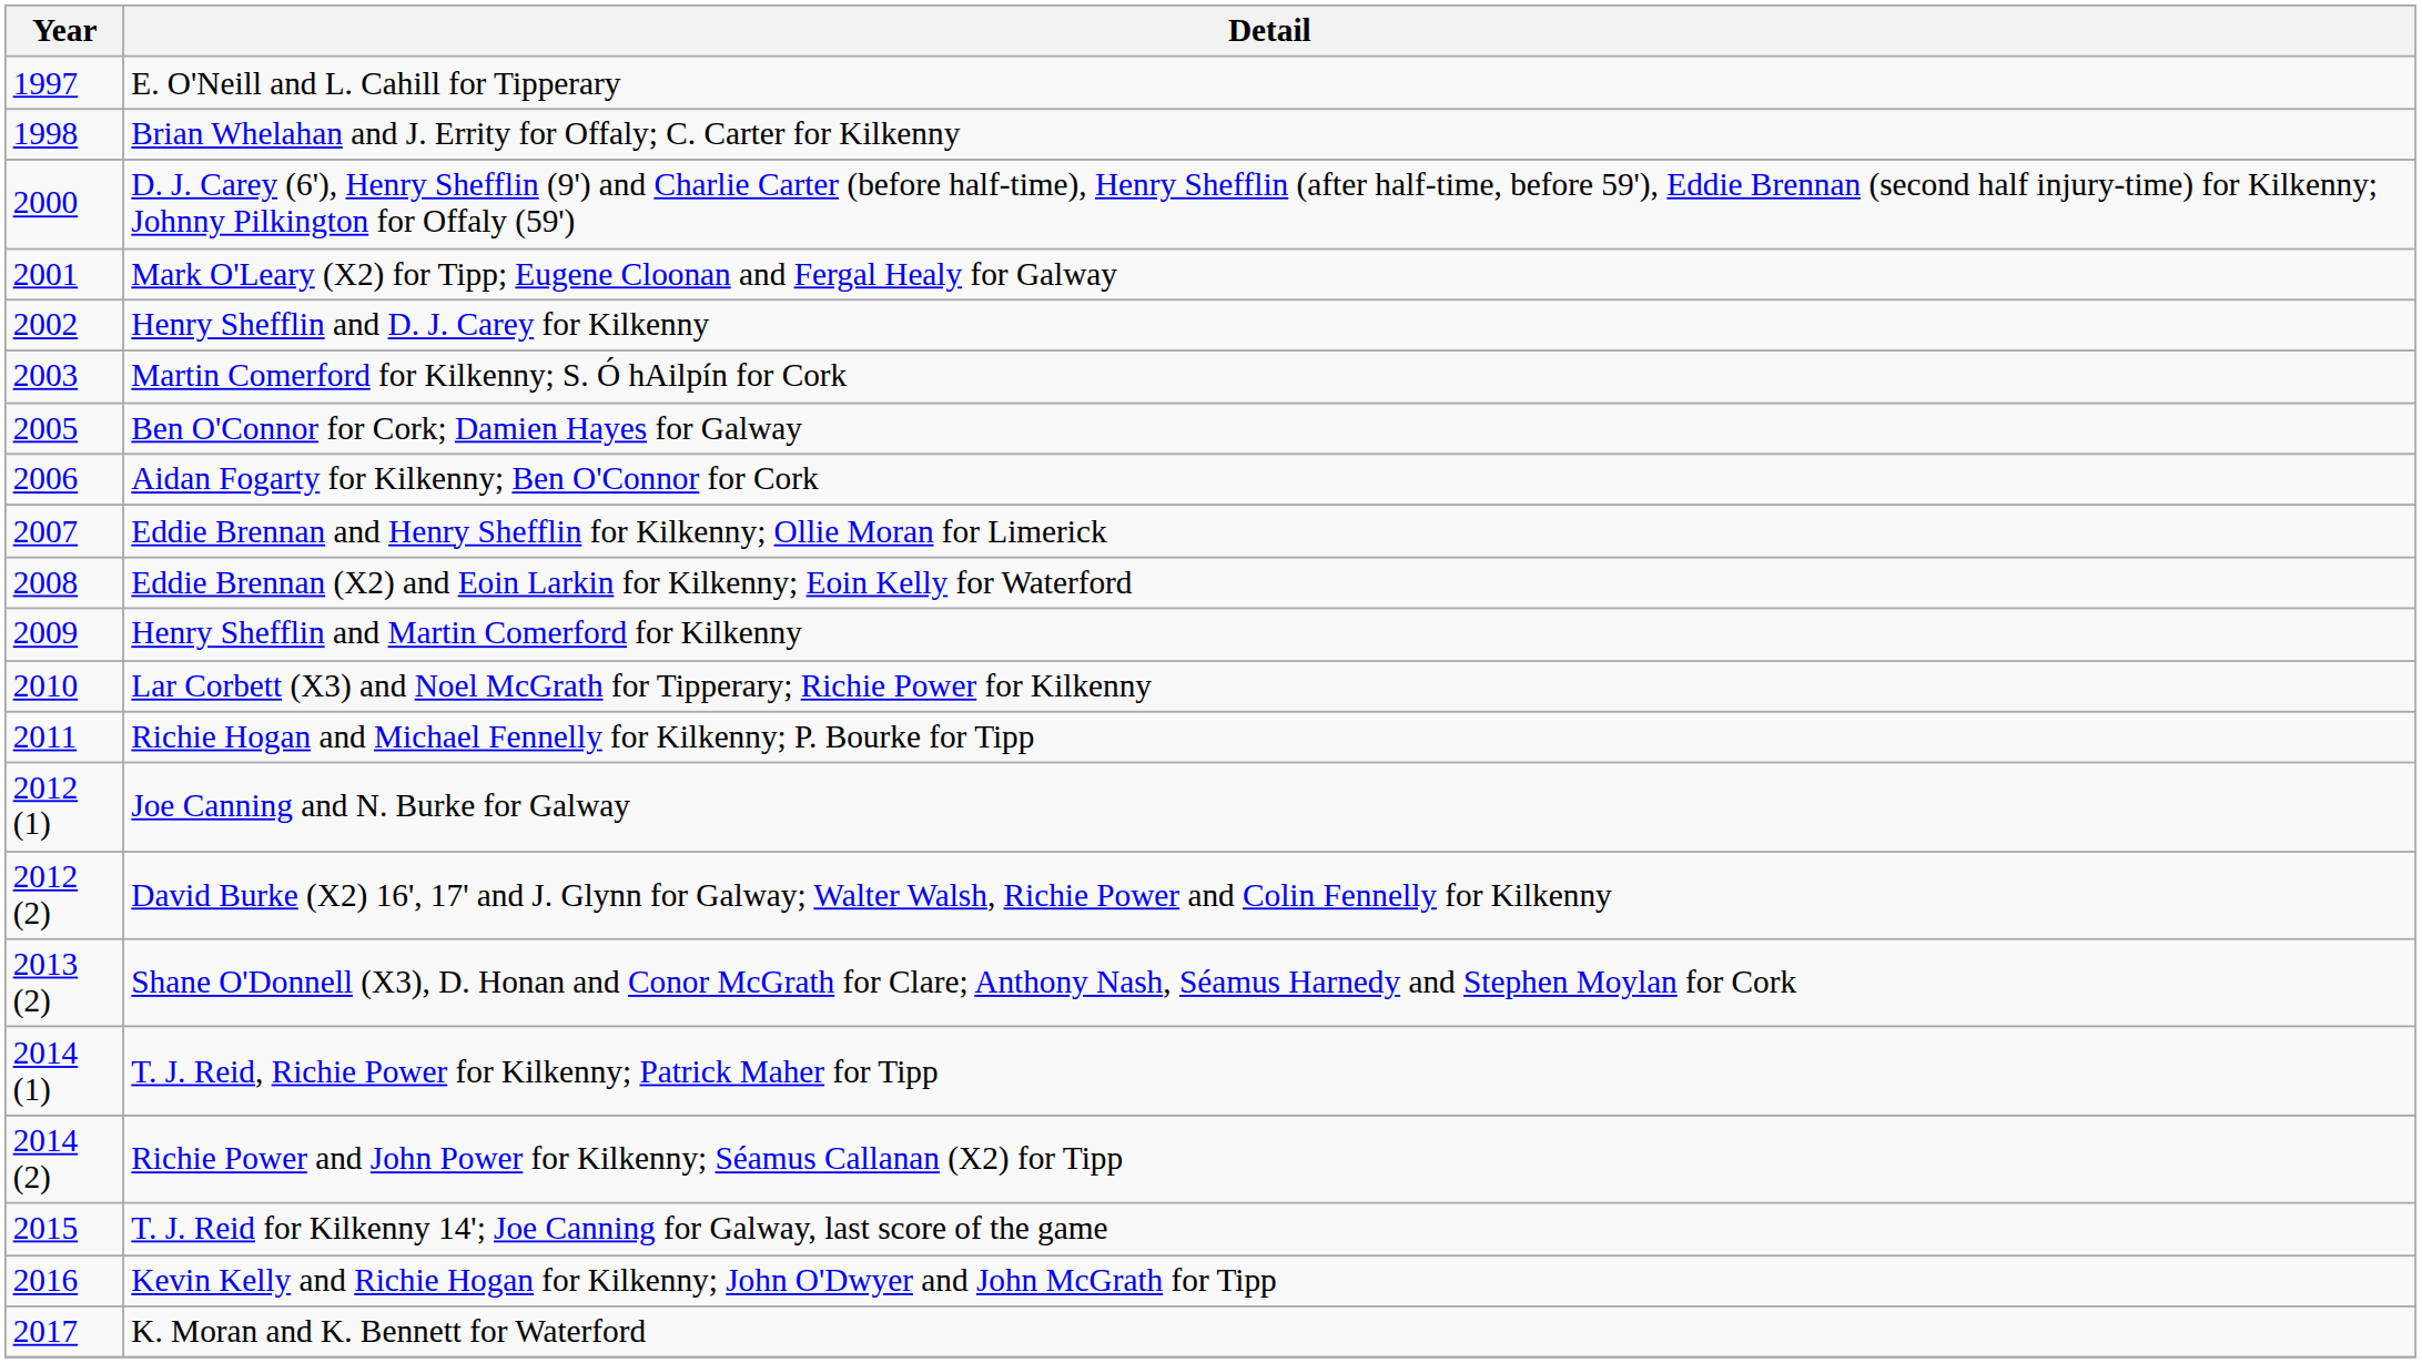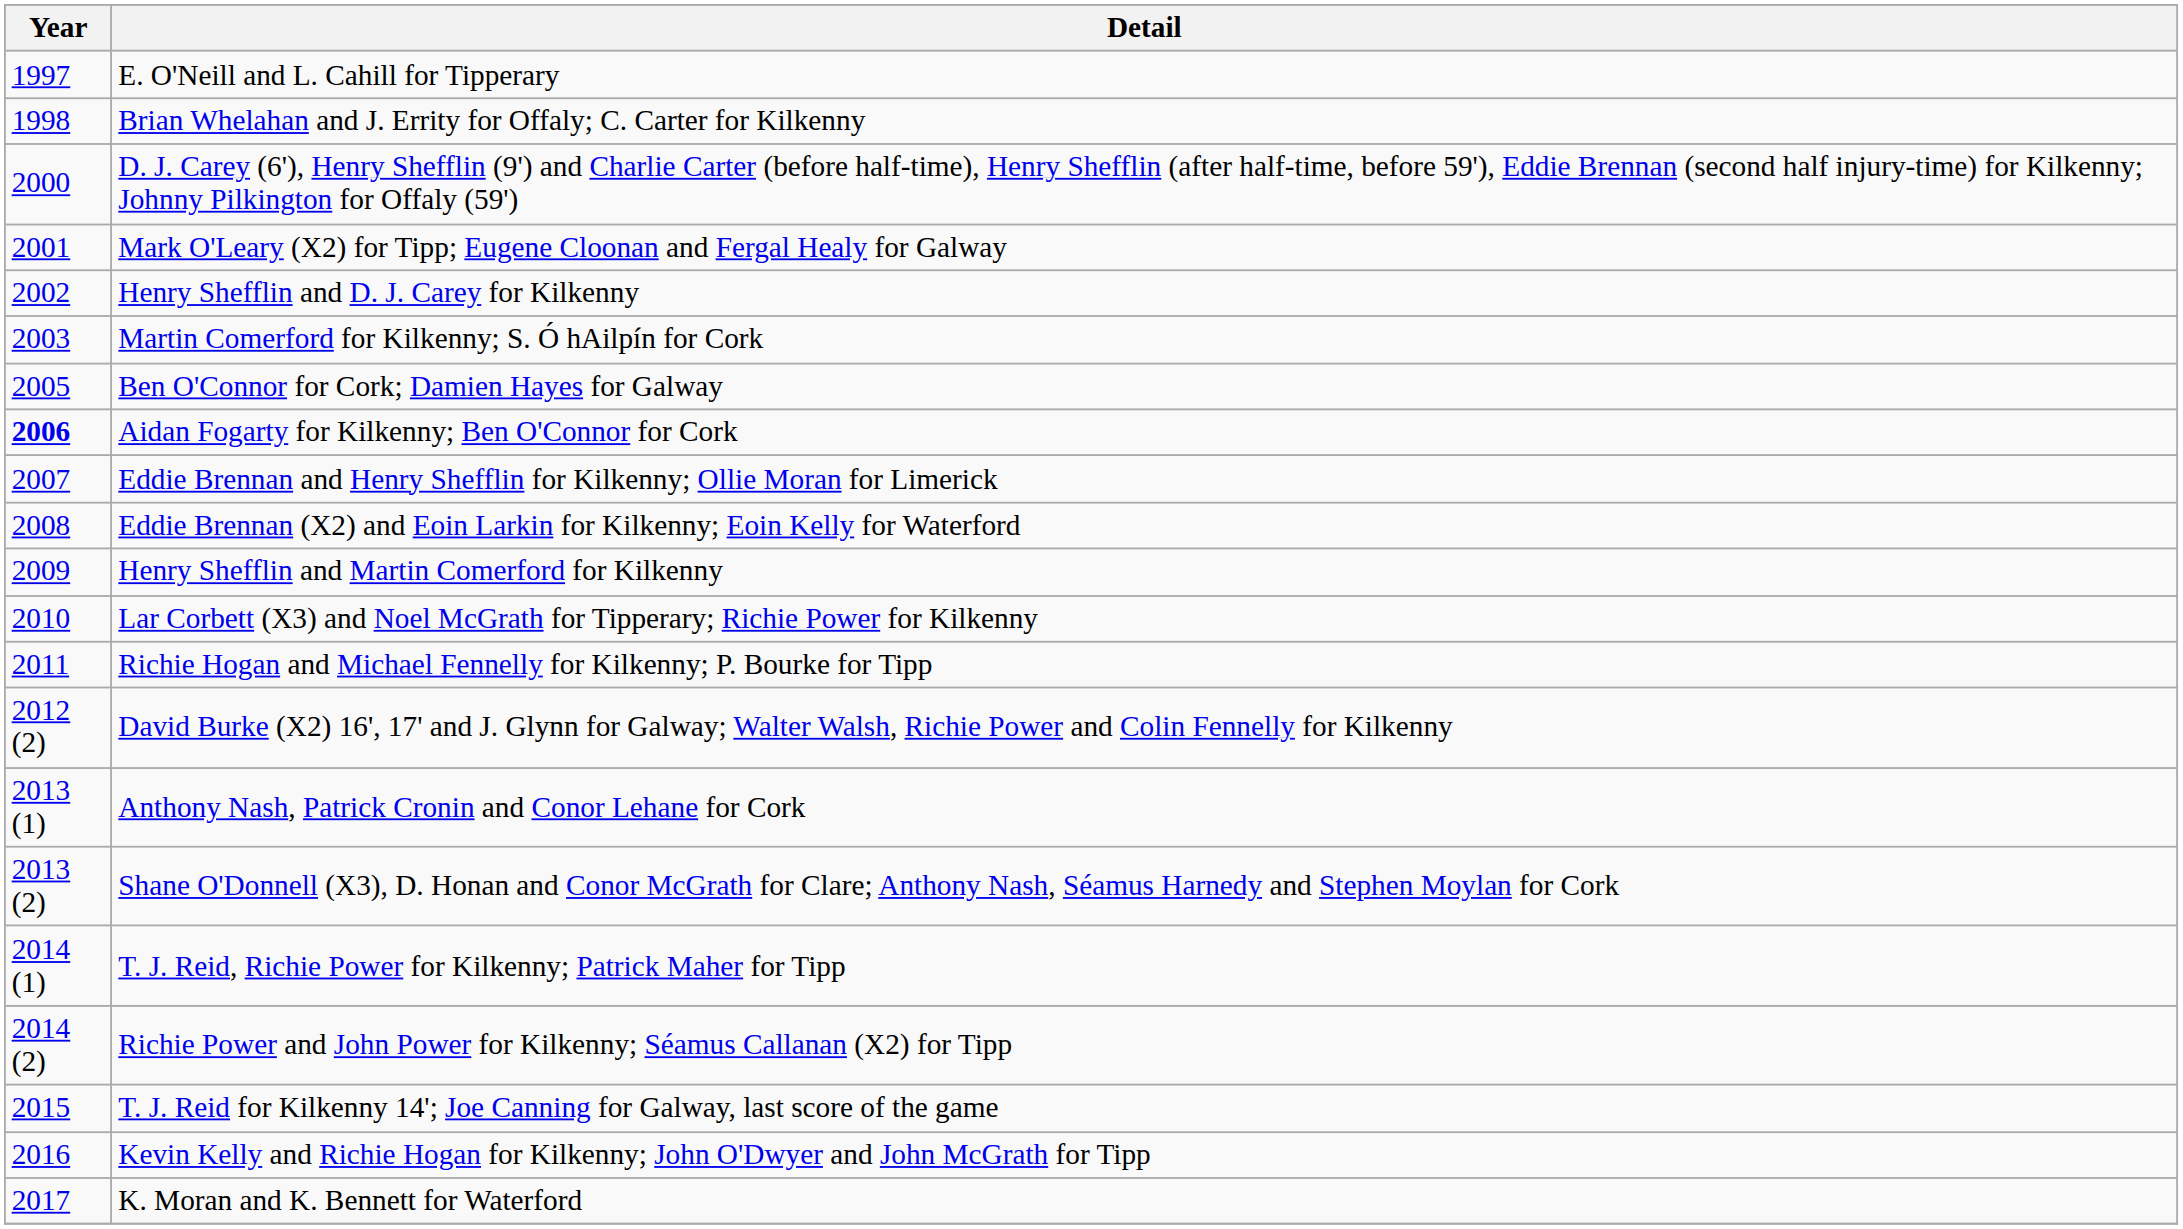Aidan Fogarty for Kilkenny; Ben O'Connor for Cork | Year: normal -> bold
- row: 2012 (1) | Joe Canning and N. Burke for Galway
+ row: 2013 (1) | Anthony Nash, Patrick Cronin and Conor Lehane for Cork
